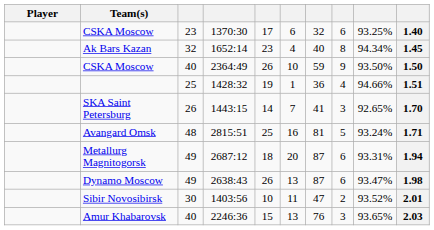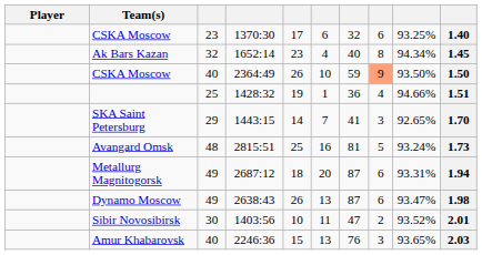CSKA Moscow / 2364:49 | column 8: no background -> lightsalmon background
SKA Saint Petersburg | column 3: 26 -> 29
Avangard Omsk | column 10: 1.71 -> 1.73
